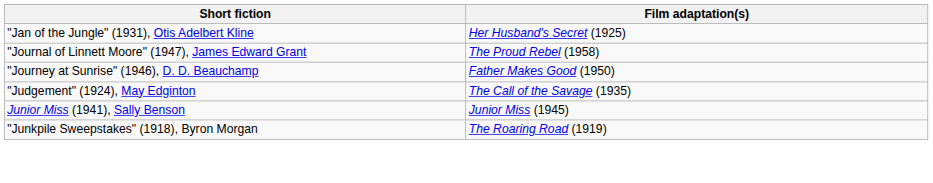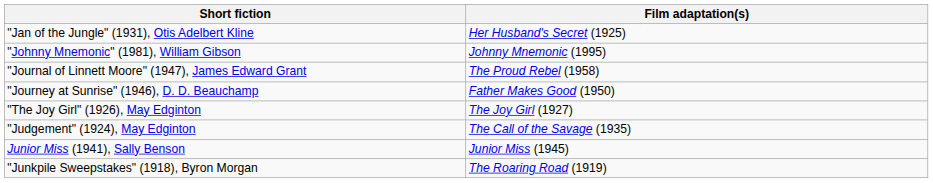+ row: "Johnny Mnemonic" (1981), William Gibson | Johnny Mnemonic (1995)
+ row: "The Joy Girl" (1926), May Edginton | The Joy Girl (1927)
